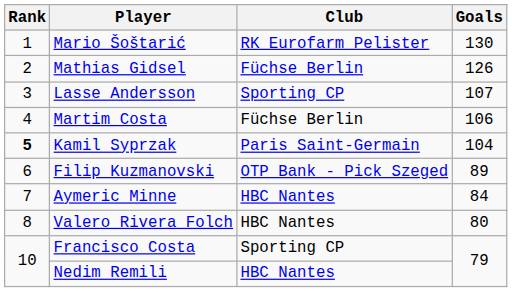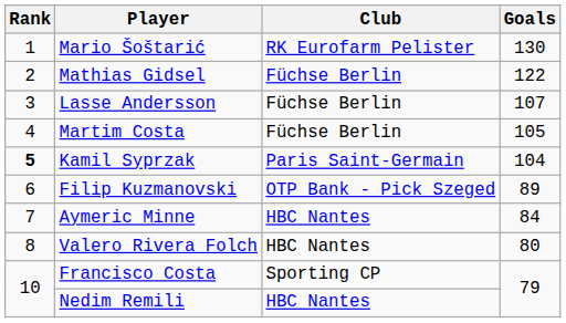Mathias Gidsel | Goals: 126 -> 122
Lasse Andersson | Club: Sporting CP -> Füchse Berlin
Martim Costa | Goals: 106 -> 105
